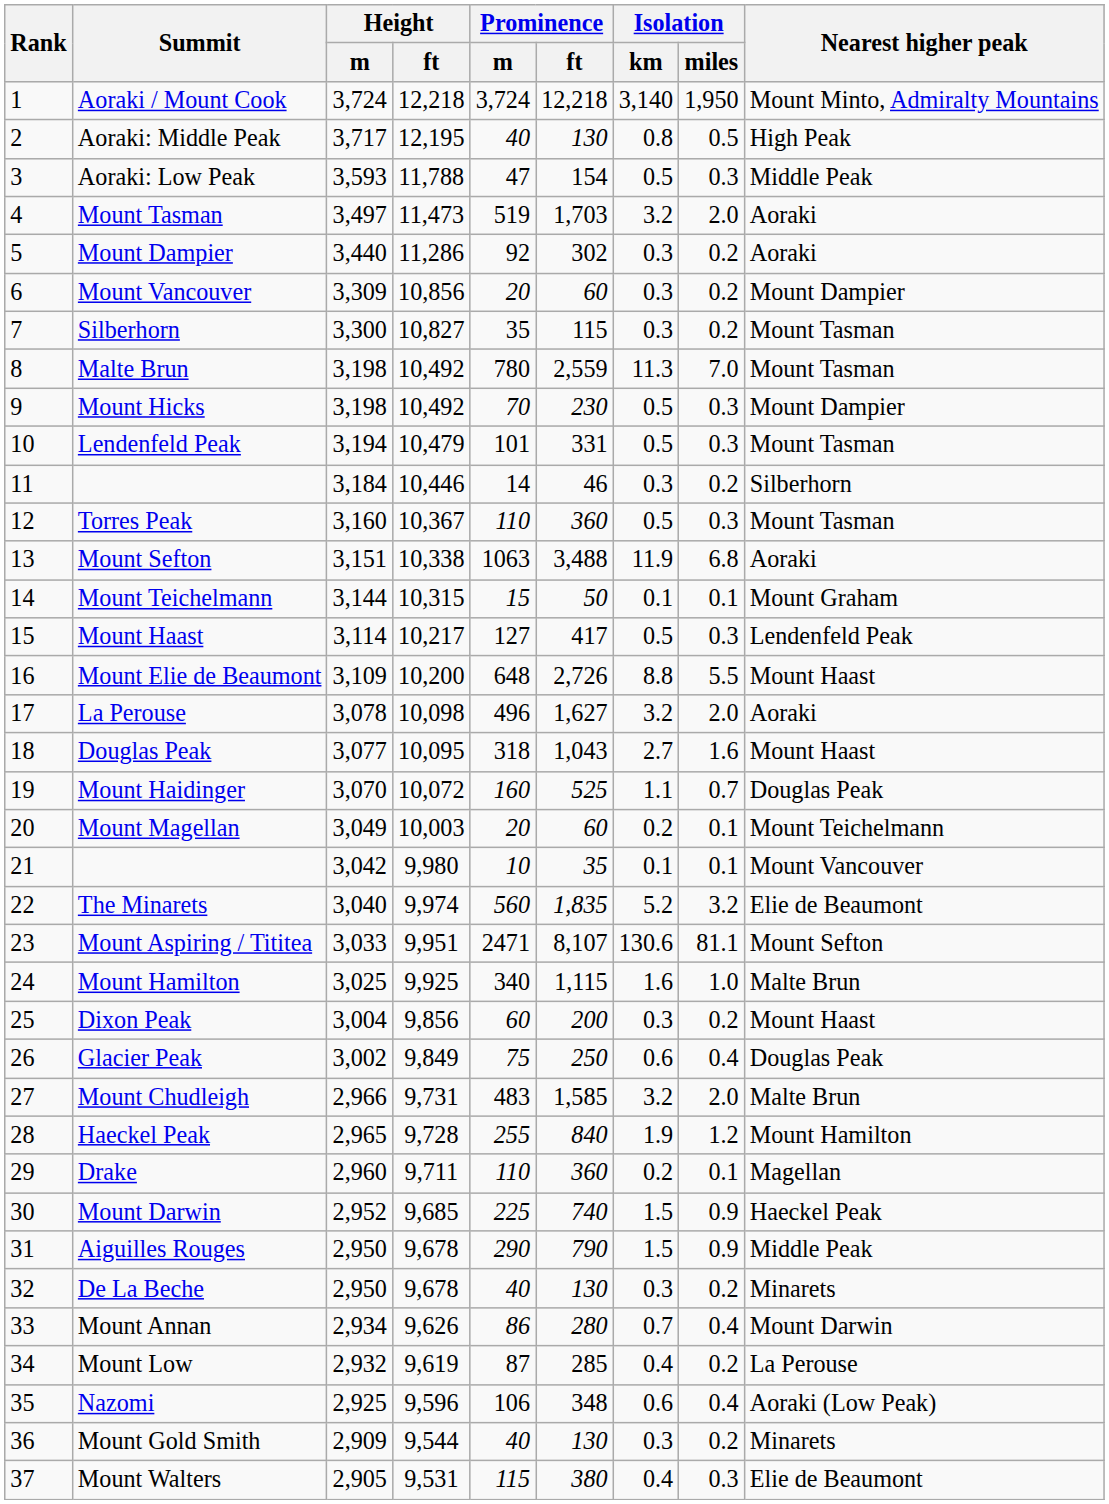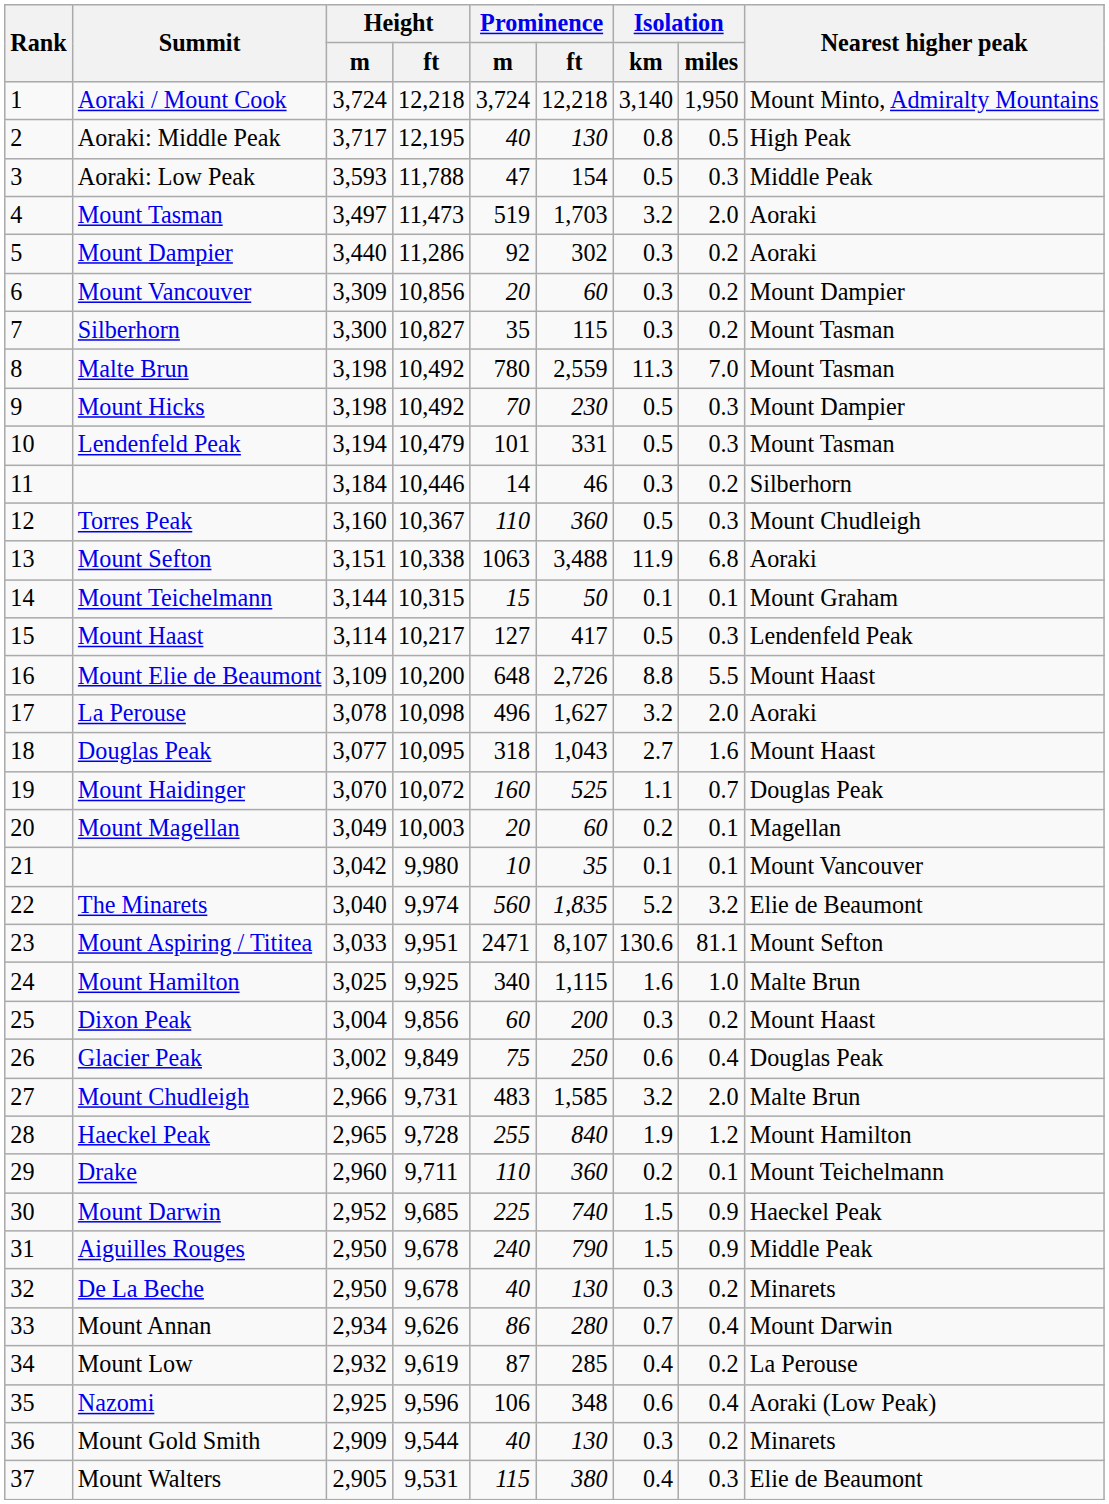Torres Peak | Nearest higher peak: Mount Tasman -> Mount Chudleigh
Mount Magellan | Nearest higher peak: Mount Teichelmann -> Magellan
Drake | Nearest higher peak: Magellan -> Mount Teichelmann
Aiguilles Rouges | Prominence / m: 290 -> 240
